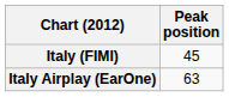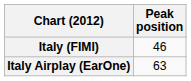Italy (FIMI) | Peak position: 45 -> 46
